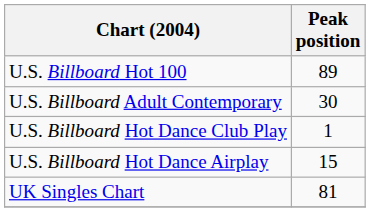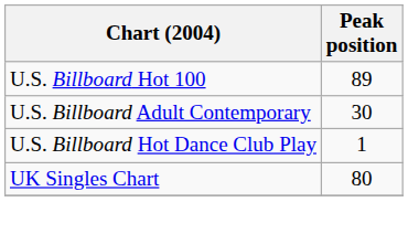- row: U.S. Billboard Hot Dance Airplay | 15
UK Singles Chart | Peak position: 81 -> 80
